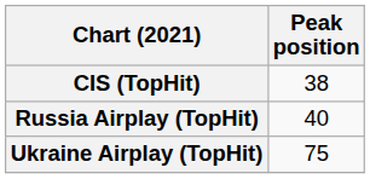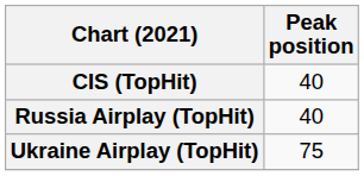CIS (TopHit) | Peak position: 38 -> 40
